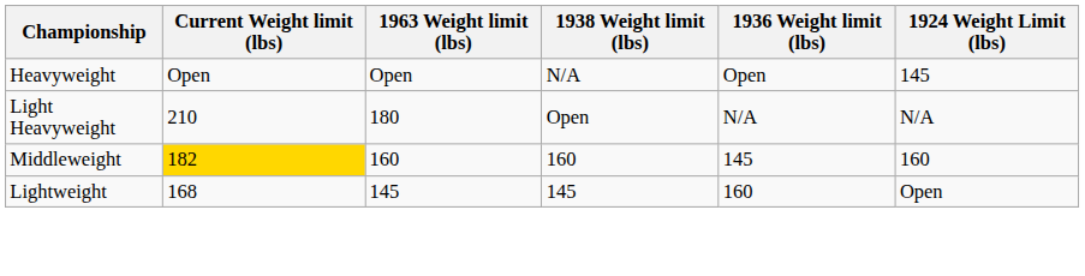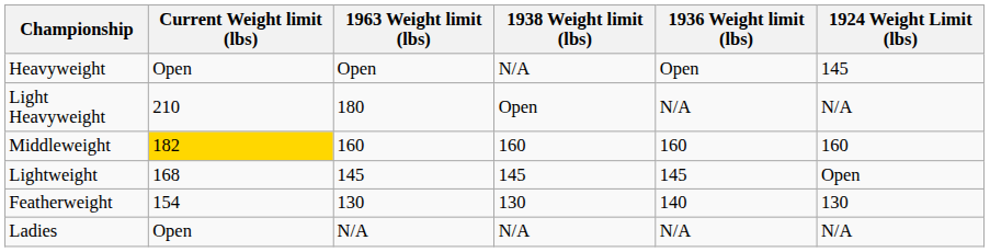Middleweight | 1936 Weight limit (lbs): 145 -> 160
Lightweight | 1936 Weight limit (lbs): 160 -> 145
+ row: Featherweight | 154 | 130 | 130 | 140 | 130
+ row: Ladies | Open | N/A | N/A | N/A | N/A
